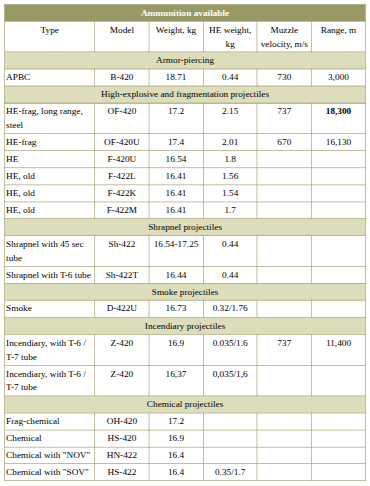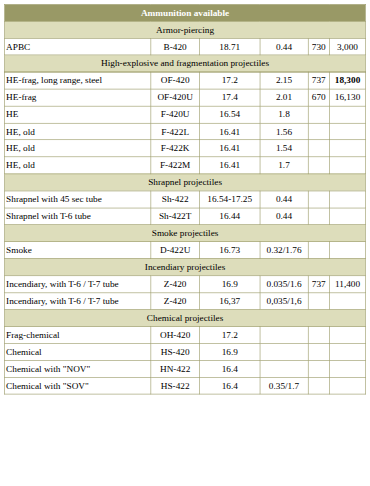- row: Type | Model | Weight, kg | HE weight, kg | Muzzle velocity, m/s | Range, m
